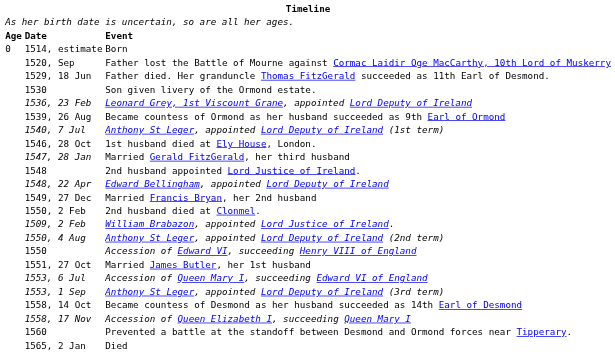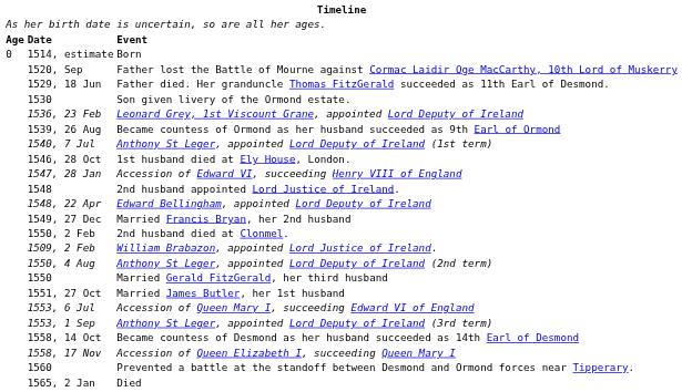1547, 28 Jan | column 3: Married Gerald FitzGerald, her third husband -> Accession of Edward VI, succeeding Henry VIII of England
1550 | column 3: Accession of Edward VI, succeeding Henry VIII of England -> Married Gerald FitzGerald, her third husband
